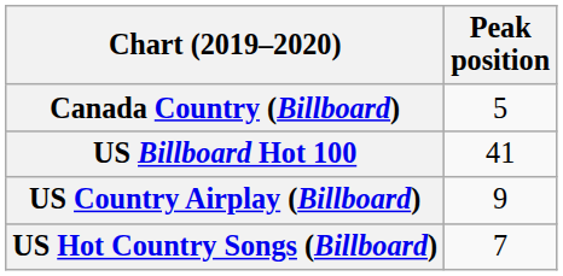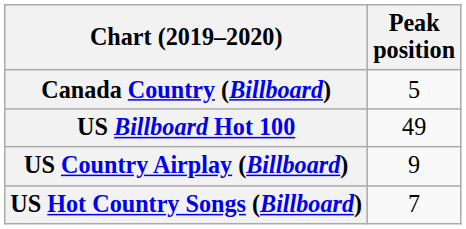US Billboard Hot 100 | Peak position: 41 -> 49
